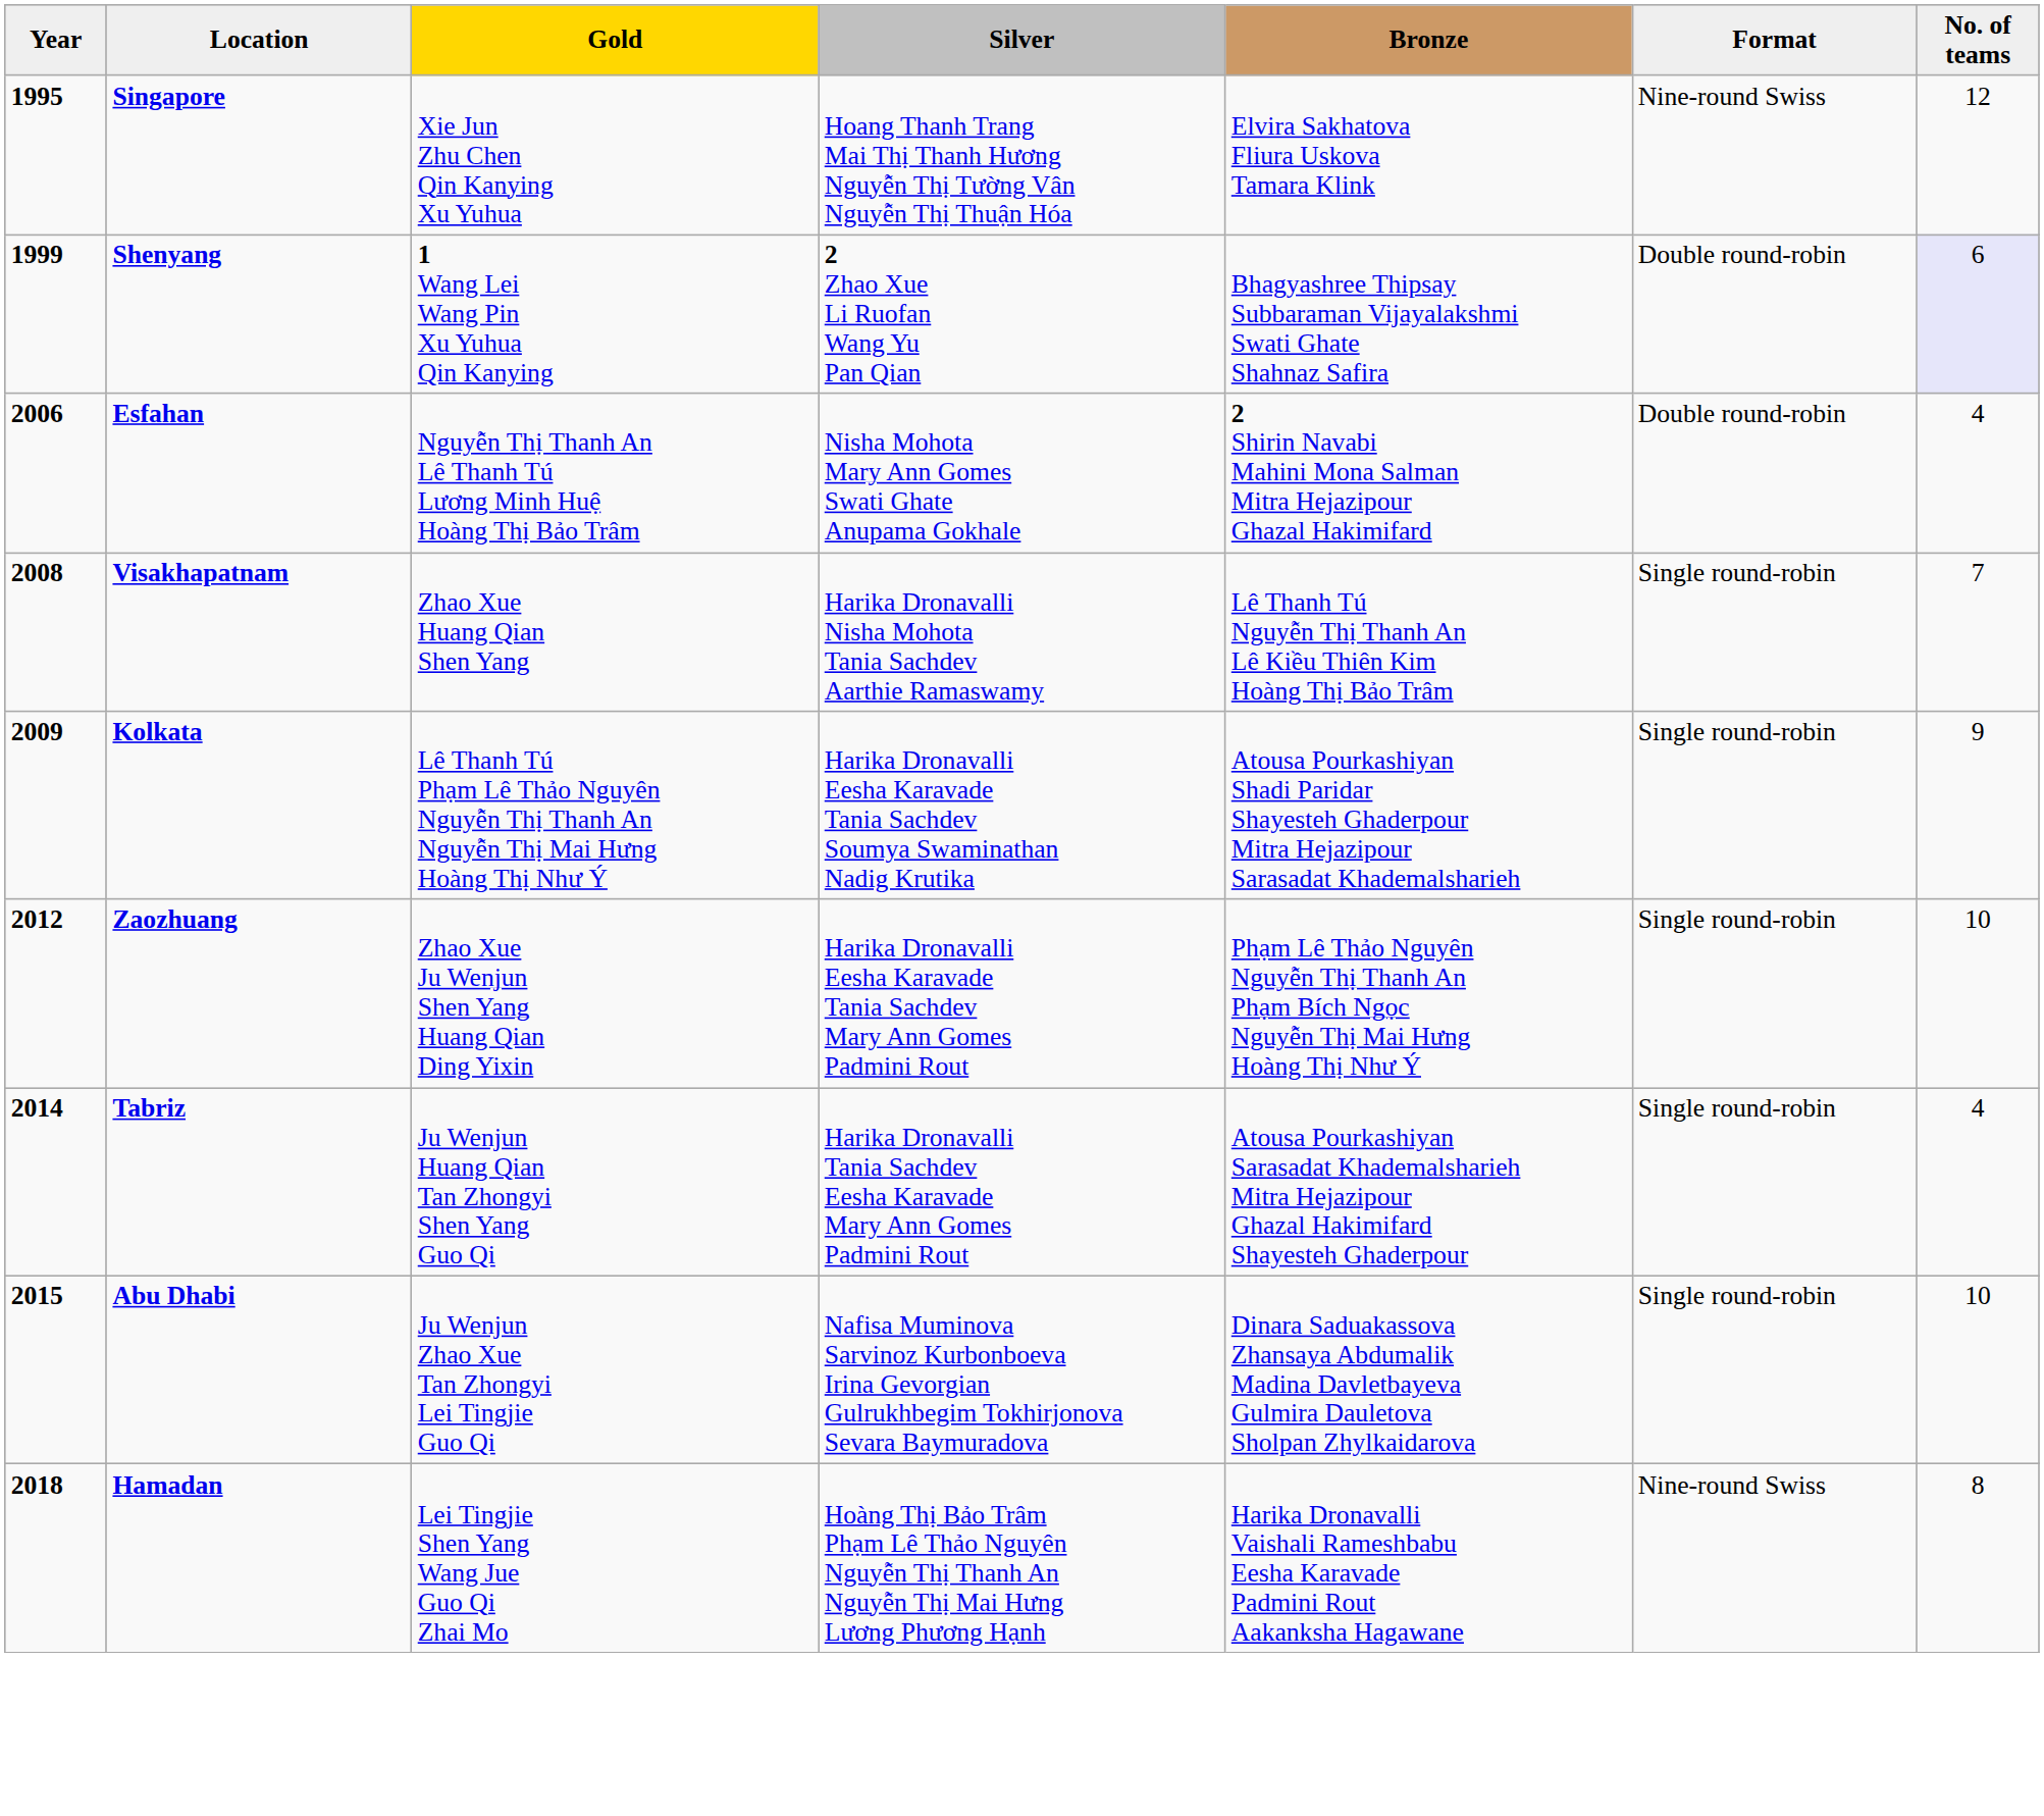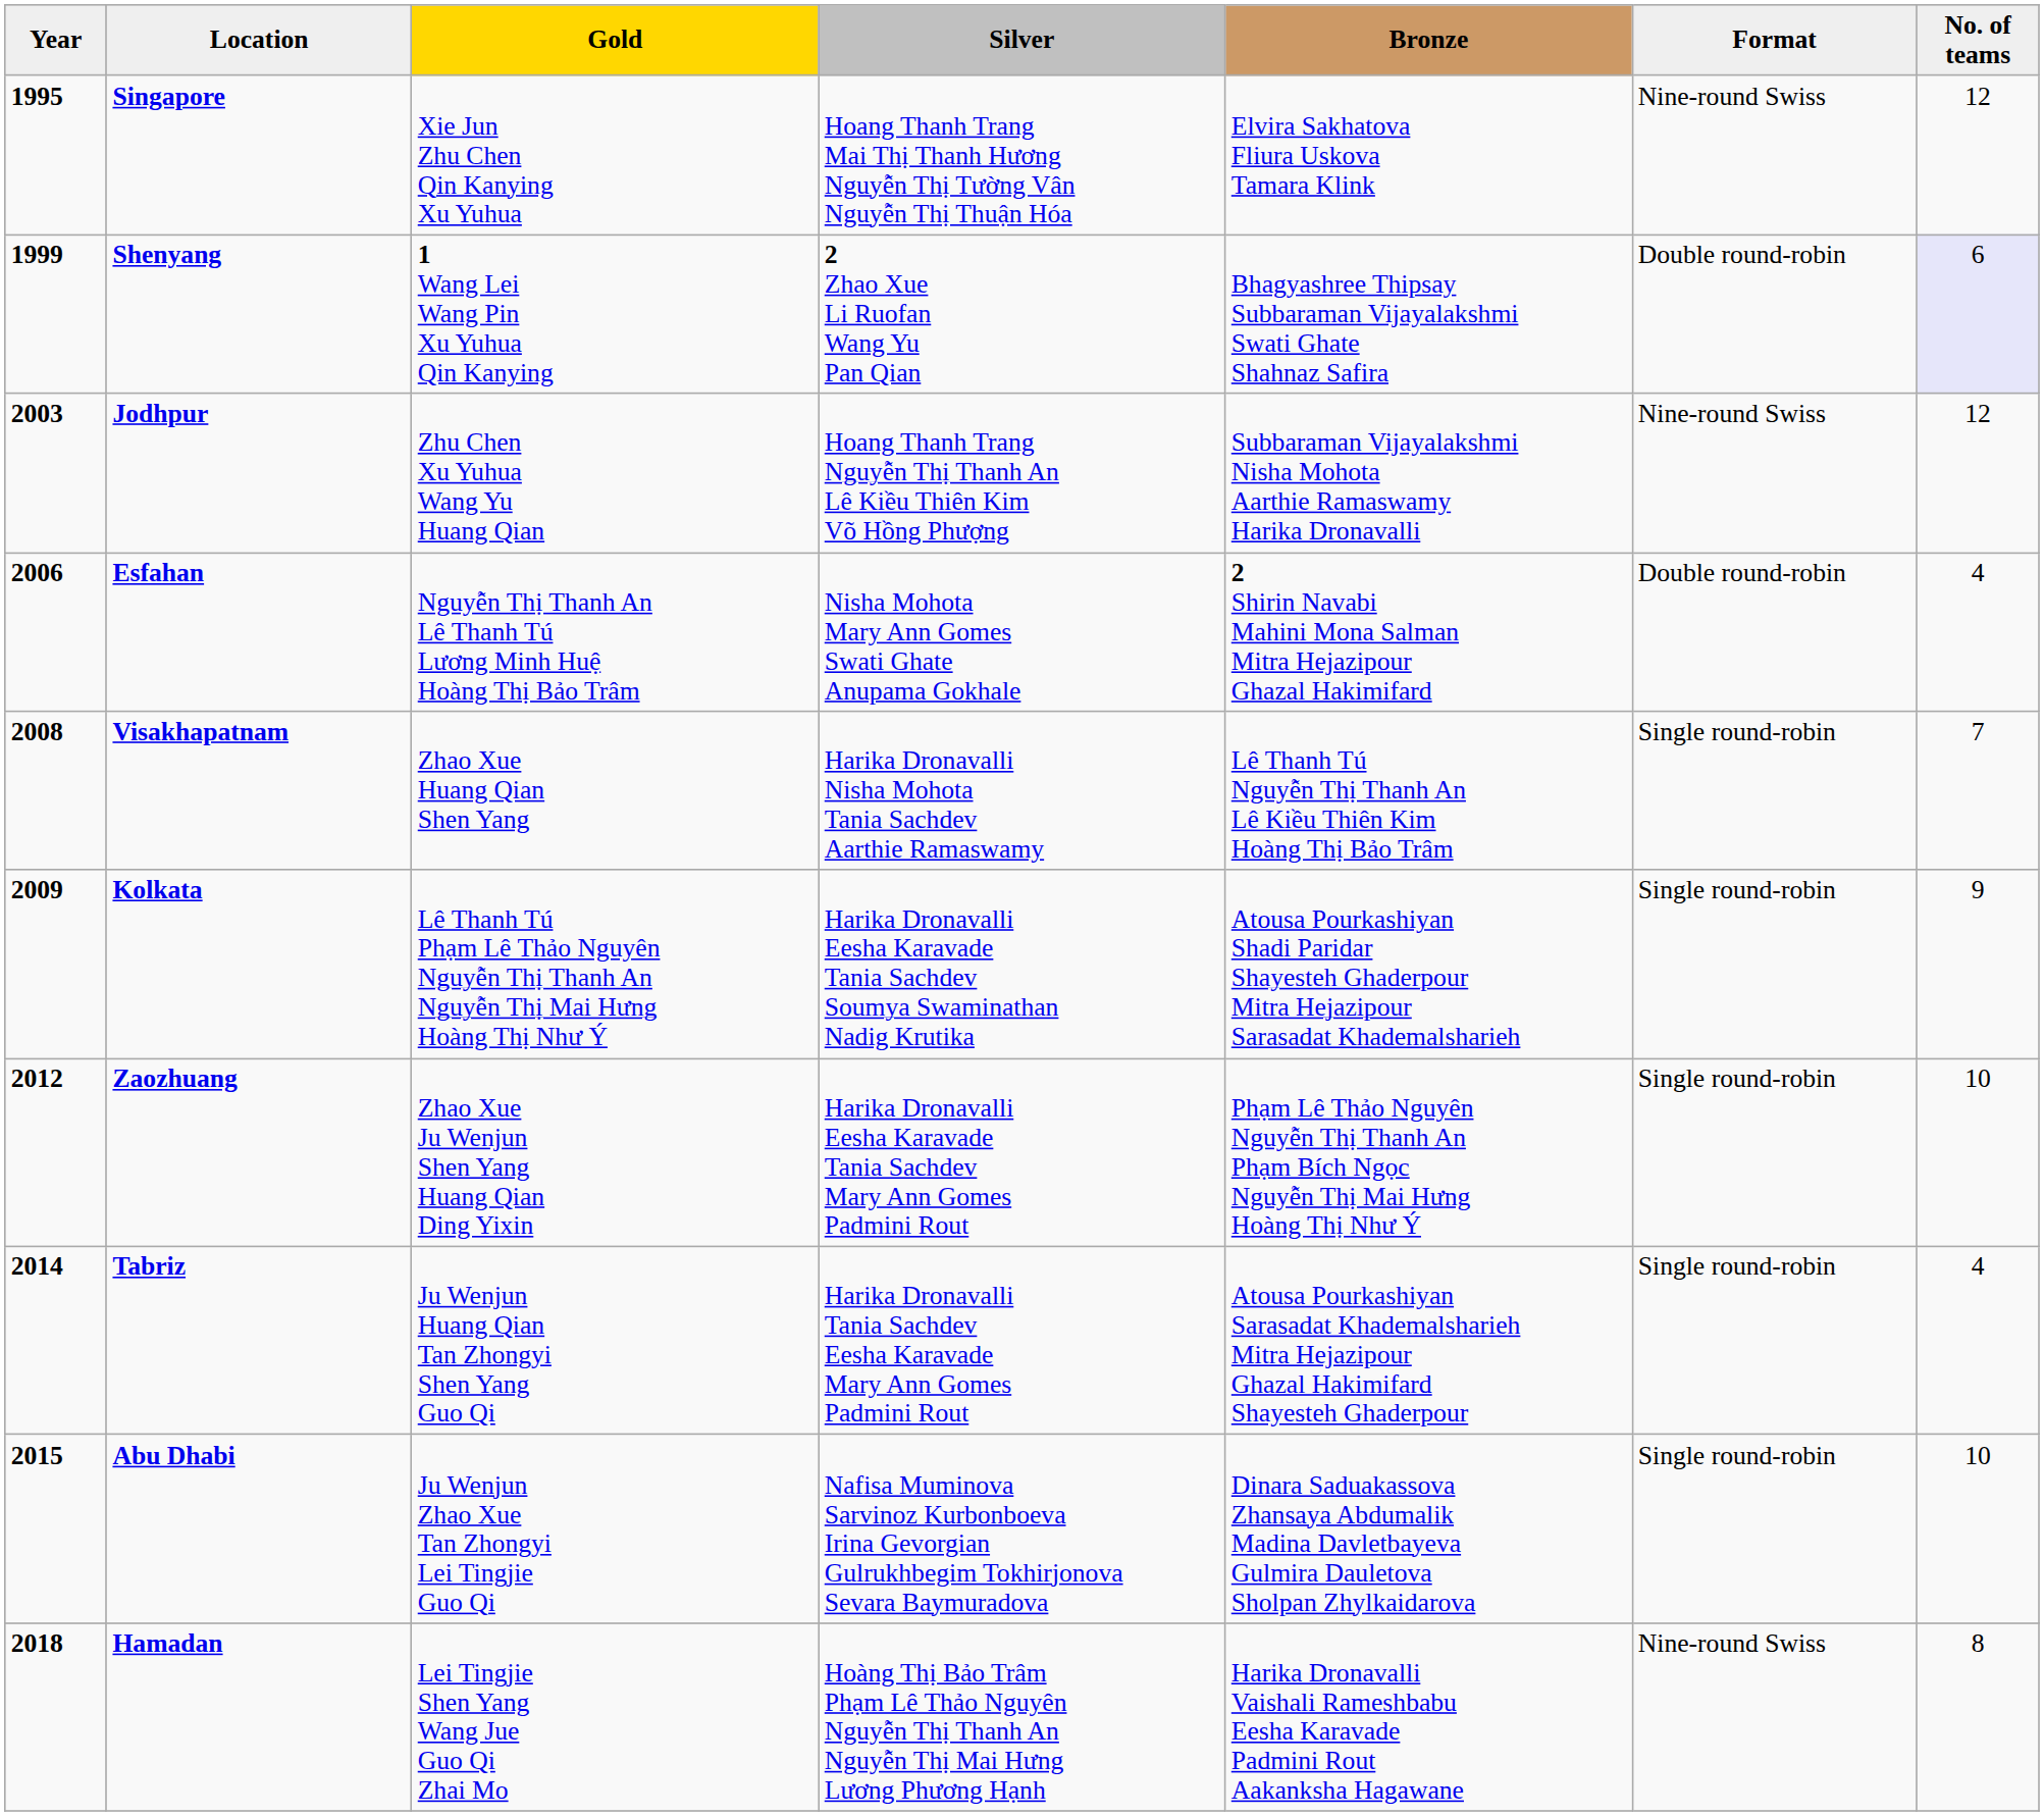+ row: 2003 | Jodhpur | Zhu Chen Xu Yuhua Wang Yu Huang Qian | Hoang Thanh Trang Nguyễn Thị Thanh An Lê Kiều Thiên Kim Võ Hồng Phượng | Subbaraman Vijayalakshmi Nisha Mohota Aarthie Ramaswamy Harika Dronavalli | Nine-round Swiss | 12
